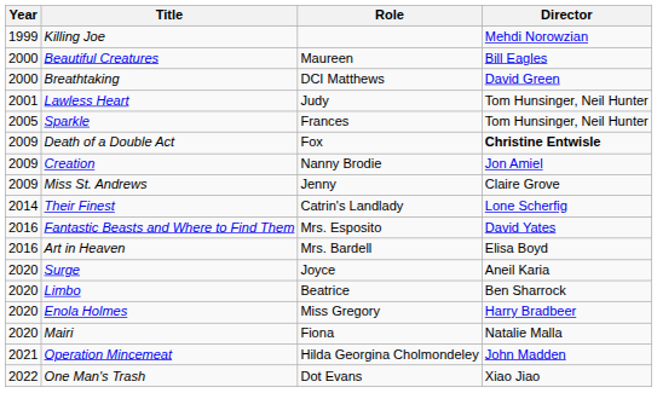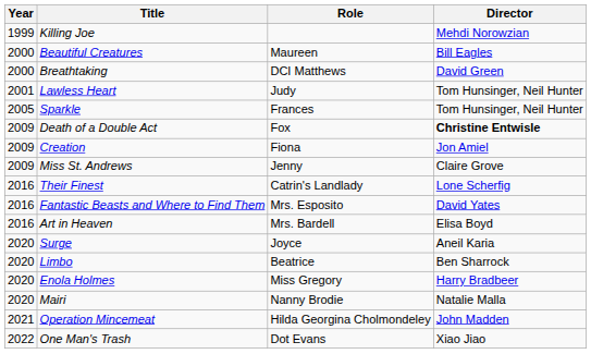Creation | Role: Nanny Brodie -> Fiona
Their Finest | Year: 2014 -> 2016
Mairi | Role: Fiona -> Nanny Brodie
